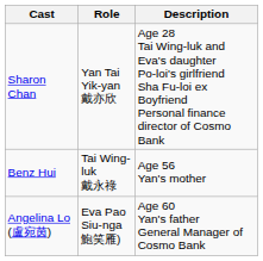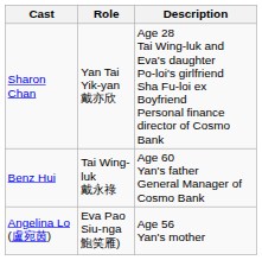Benz Hui | Description: Age 56 Yan's mother -> Age 60 Yan's father General Manager of Cosmo Bank
Angelina Lo (盧宛茵) | Description: Age 60 Yan's father General Manager of Cosmo Bank -> Age 56 Yan's mother
